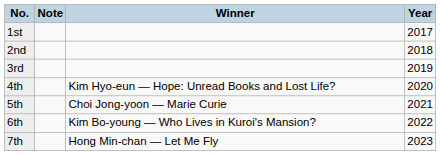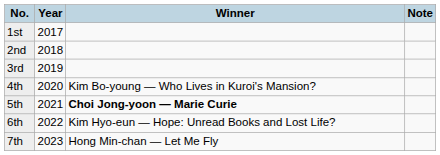columns swapped: Year <-> Note
4th | Winner: Kim Hyo-eun — Hope: Unread Books and Lost Life? -> Kim Bo-young — Who Lives in Kuroi's Mansion?
5th | Winner: normal -> bold
6th | Winner: Kim Bo-young — Who Lives in Kuroi's Mansion? -> Kim Hyo-eun — Hope: Unread Books and Lost Life?
